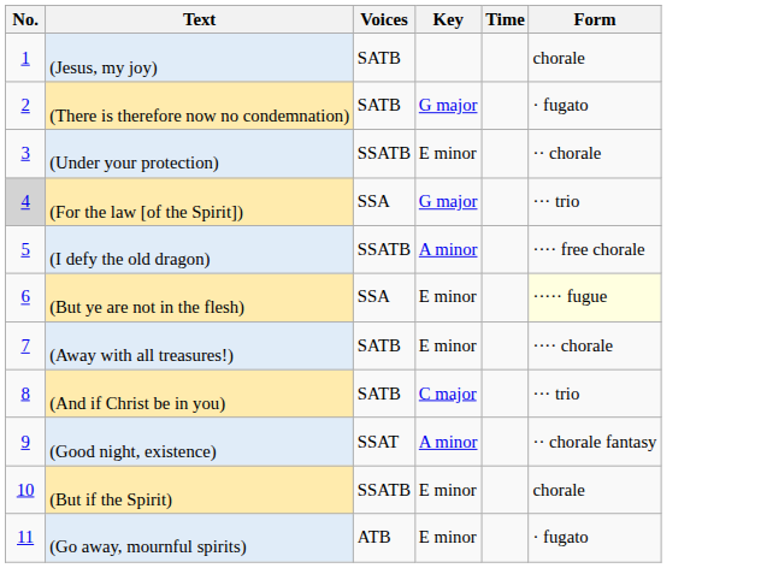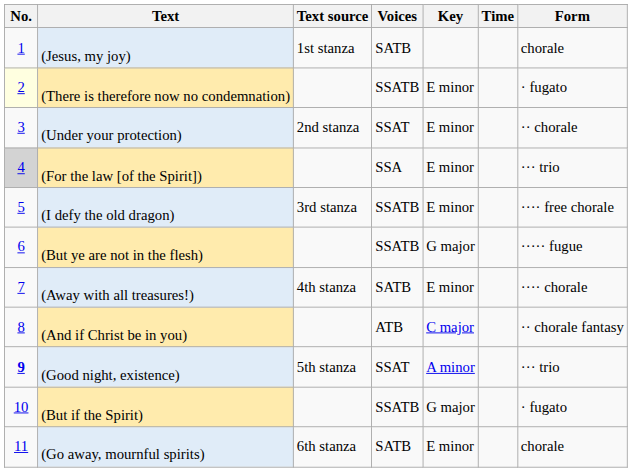+ column: Text source | 1st stanza | 2nd stanza | 3rd stanza | 4th stanza | 5th stanza | 6th stanza
(There is therefore now no condemnation) | No.: no background -> lightyellow background
(There is therefore now no condemnation) | Voices: SATB -> SSATB
(There is therefore now no condemnation) | Key: G major -> E minor
(Under your protection) | Voices: SSATB -> SSAT
(For the law [of the Spirit]) | Key: G major -> E minor
(I defy the old dragon) | Key: A minor -> E minor
(But ye are not in the flesh) | Voices: SSA -> SSATB
(But ye are not in the flesh) | Key: E minor -> G major
(But ye are not in the flesh) | Form: lightyellow background -> no background
(And if Christ be in you) | Voices: SATB -> ATB
(And if Christ be in you) | Form: ··· trio -> ·· chorale fantasy
(Good night, existence) | No.: normal -> bold
(Good night, existence) | Form: ·· chorale fantasy -> ··· trio
(But if the Spirit) | Key: E minor -> G major
(But if the Spirit) | Form: chorale -> · fugato
(Go away, mournful spirits) | Voices: ATB -> SATB
(Go away, mournful spirits) | Form: · fugato -> chorale
